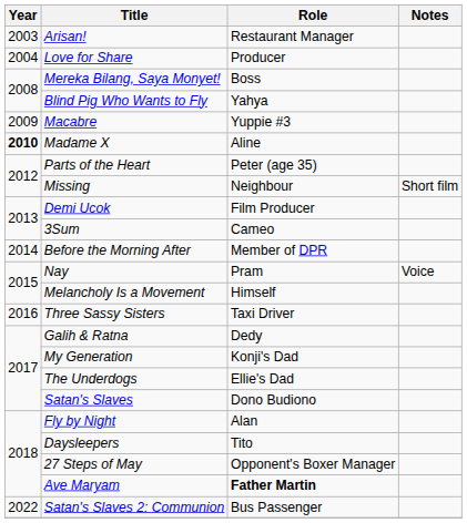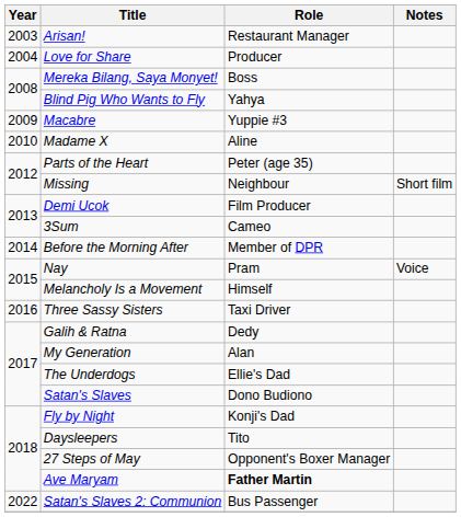Madame X | Year: bold -> normal
My Generation | Role: Konji's Dad -> Alan
Fly by Night | Role: Alan -> Konji's Dad
